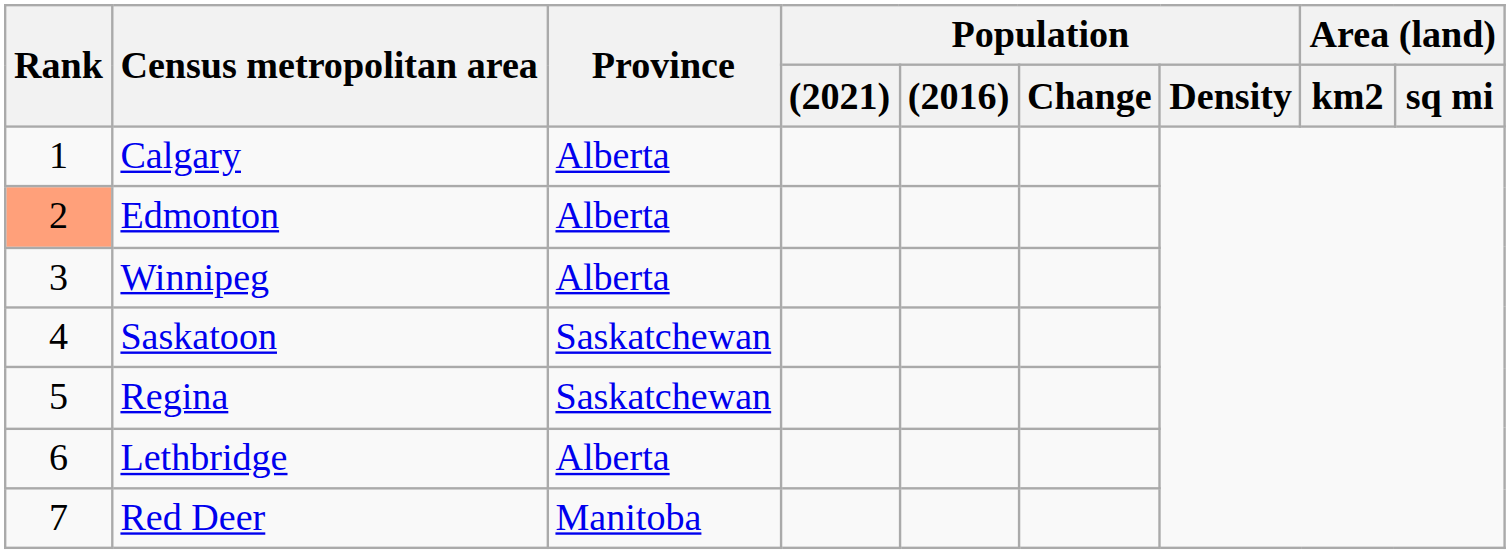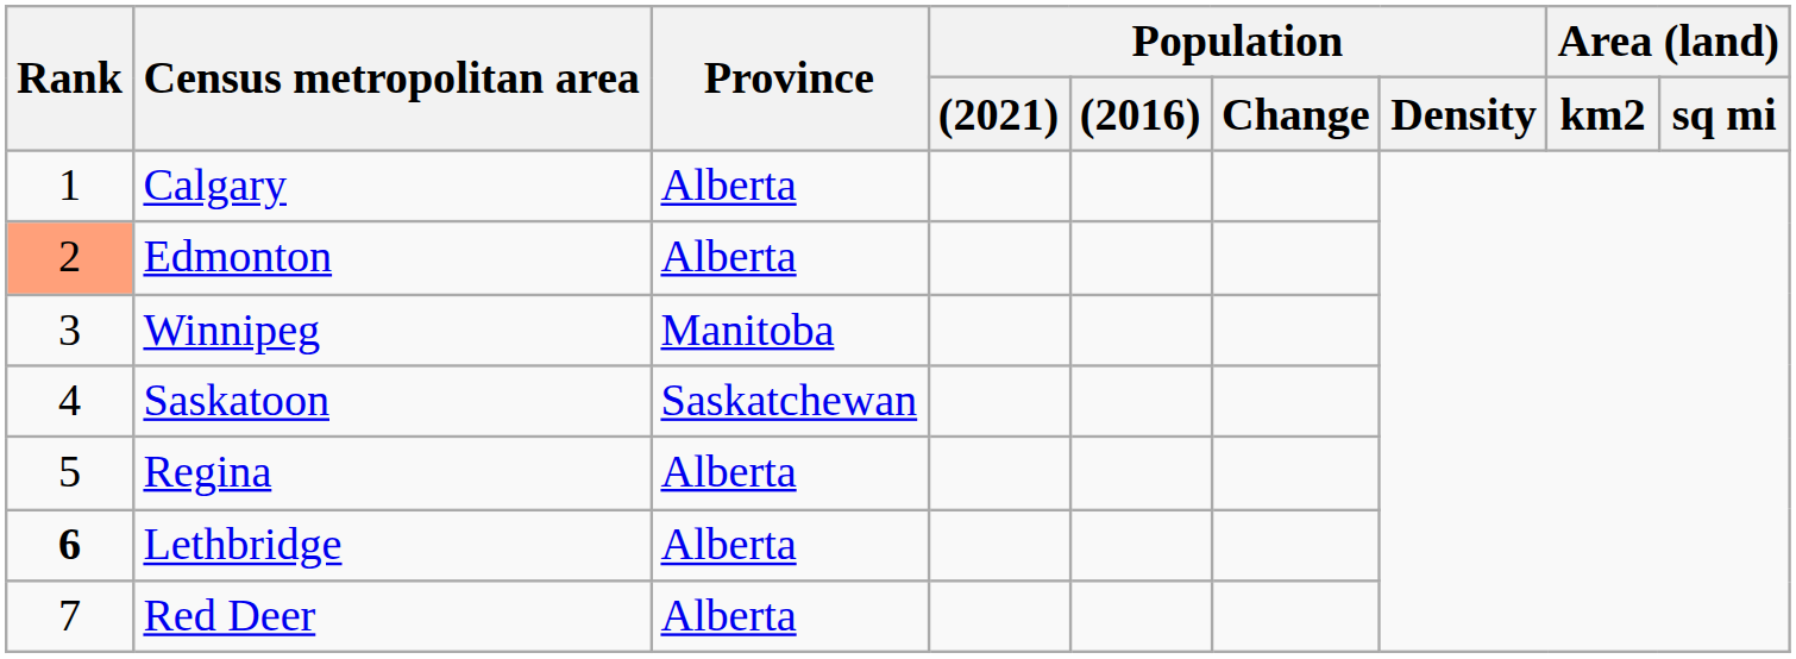Winnipeg | Province: Alberta -> Manitoba
Regina | Province: Saskatchewan -> Alberta
Lethbridge | Rank: normal -> bold
Red Deer | Province: Manitoba -> Alberta
